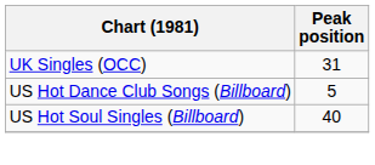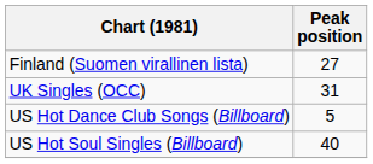+ row: Finland (Suomen virallinen lista) | 27
